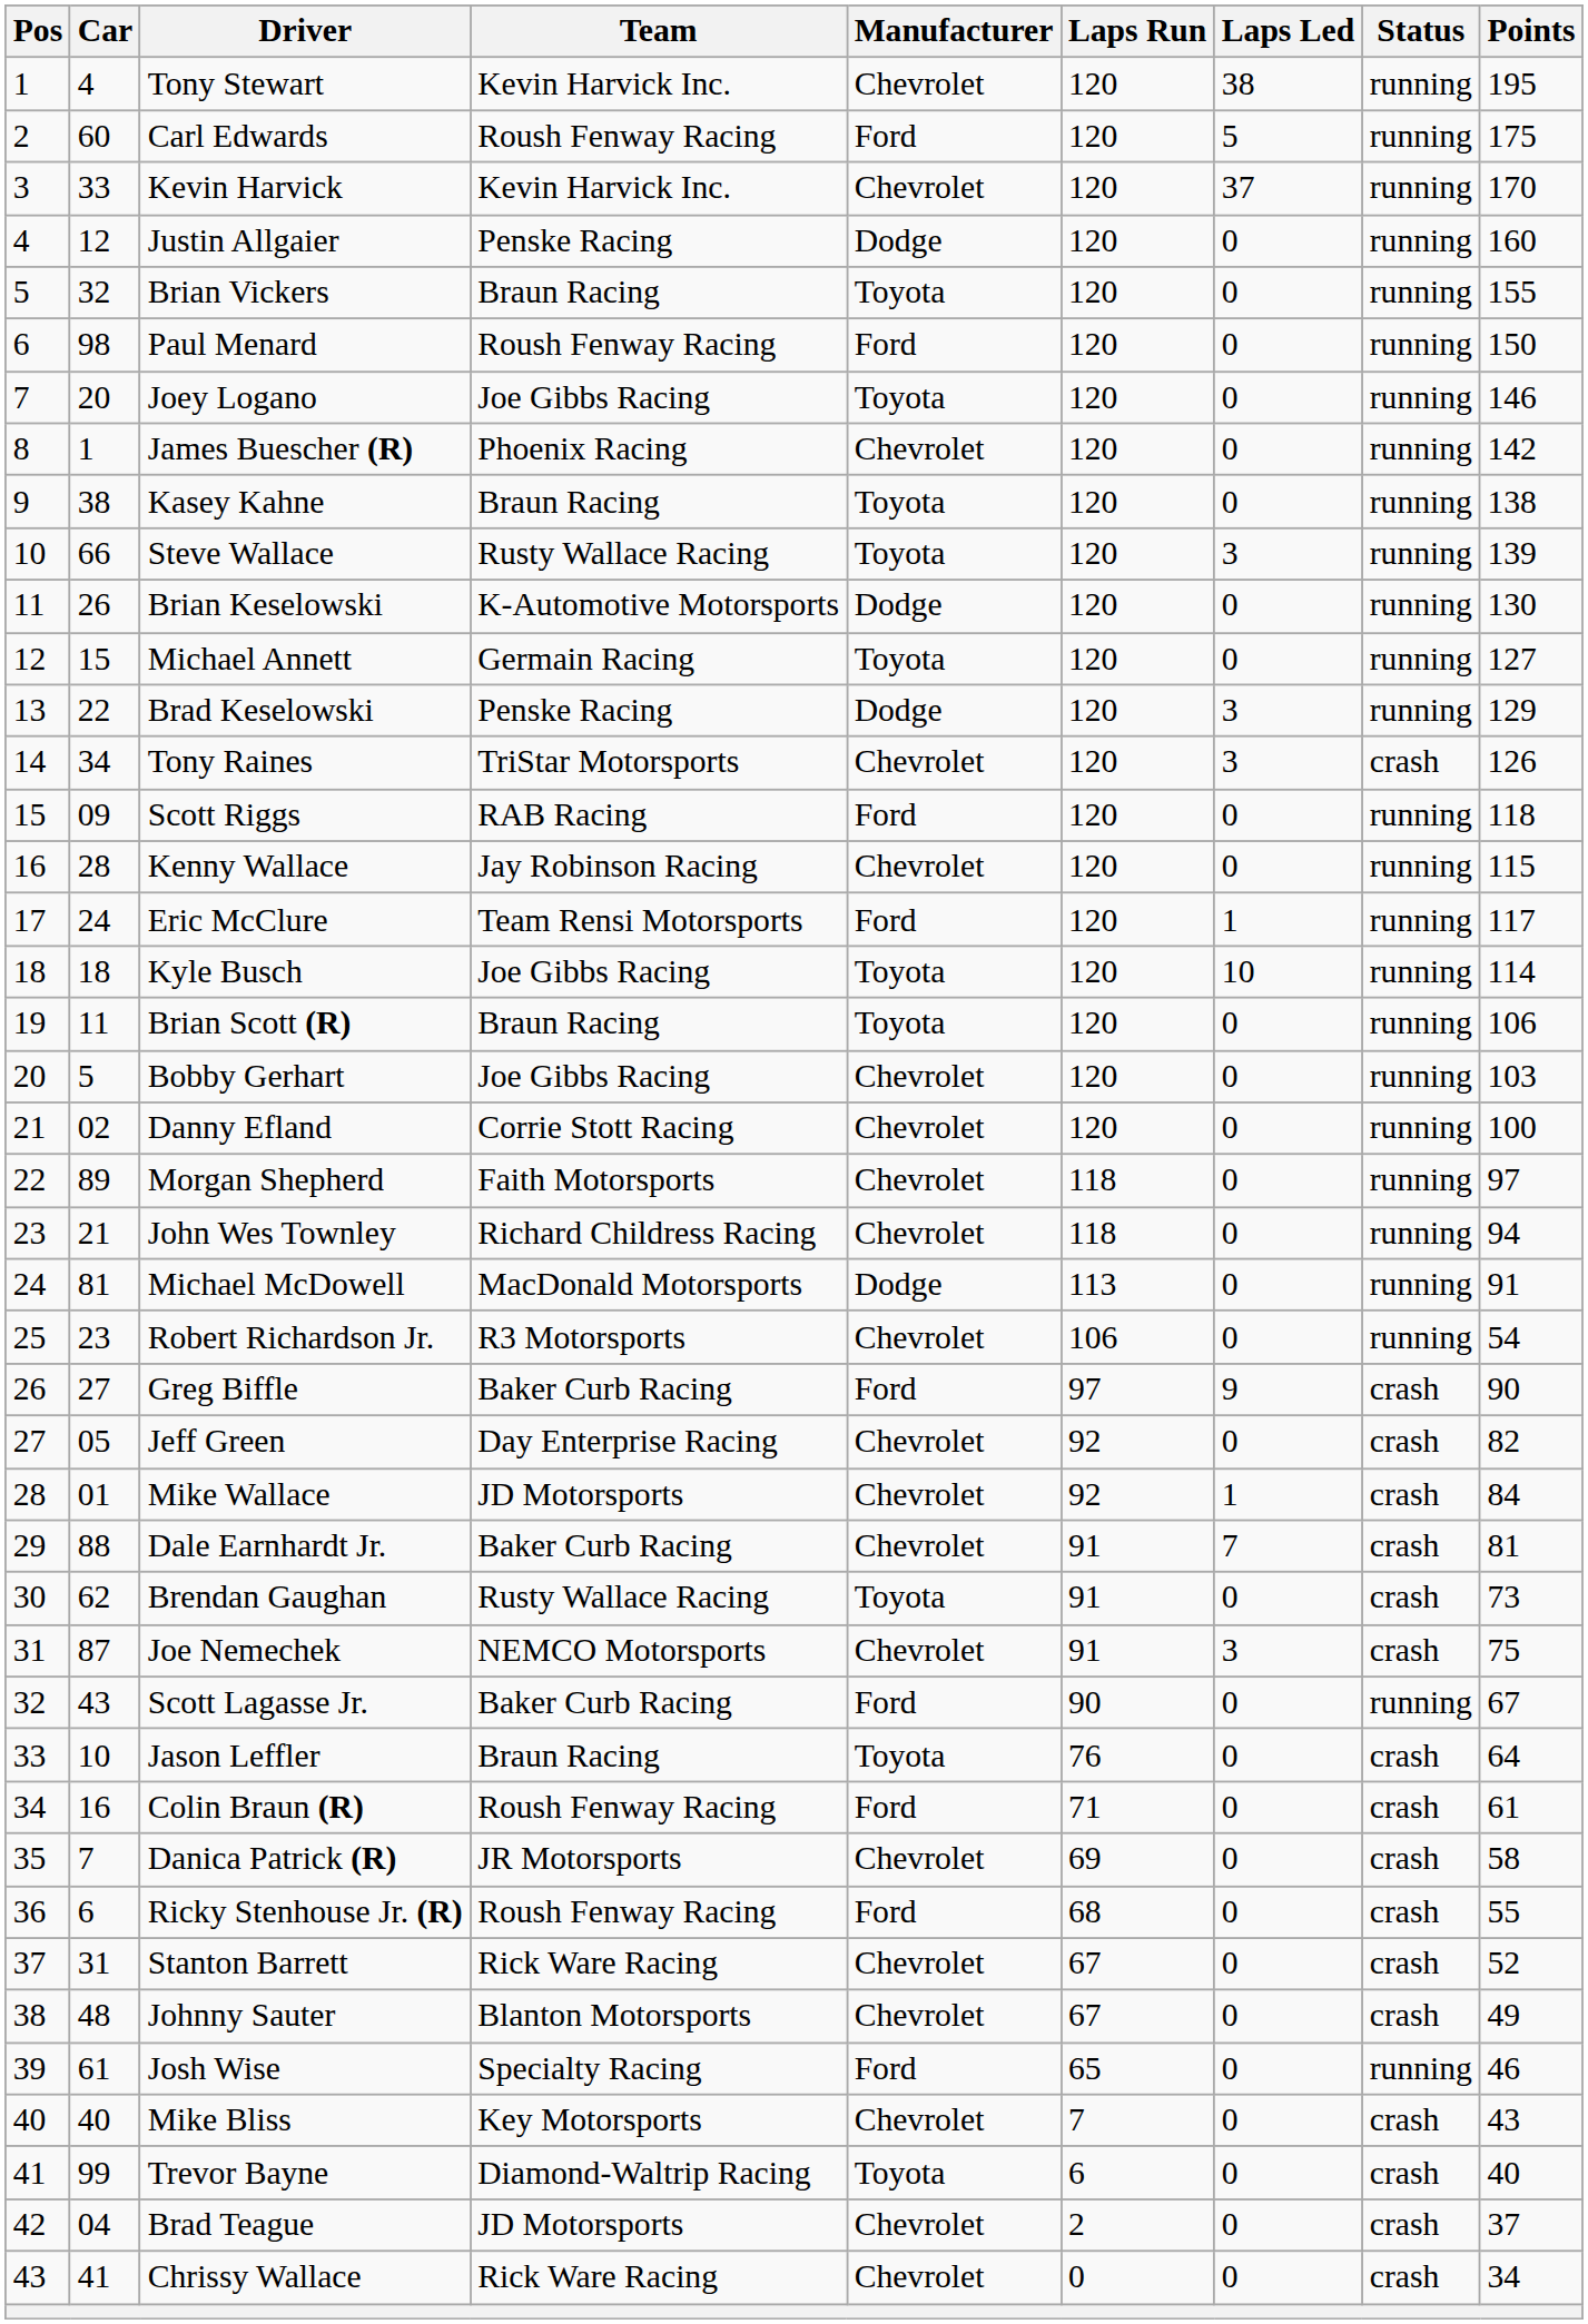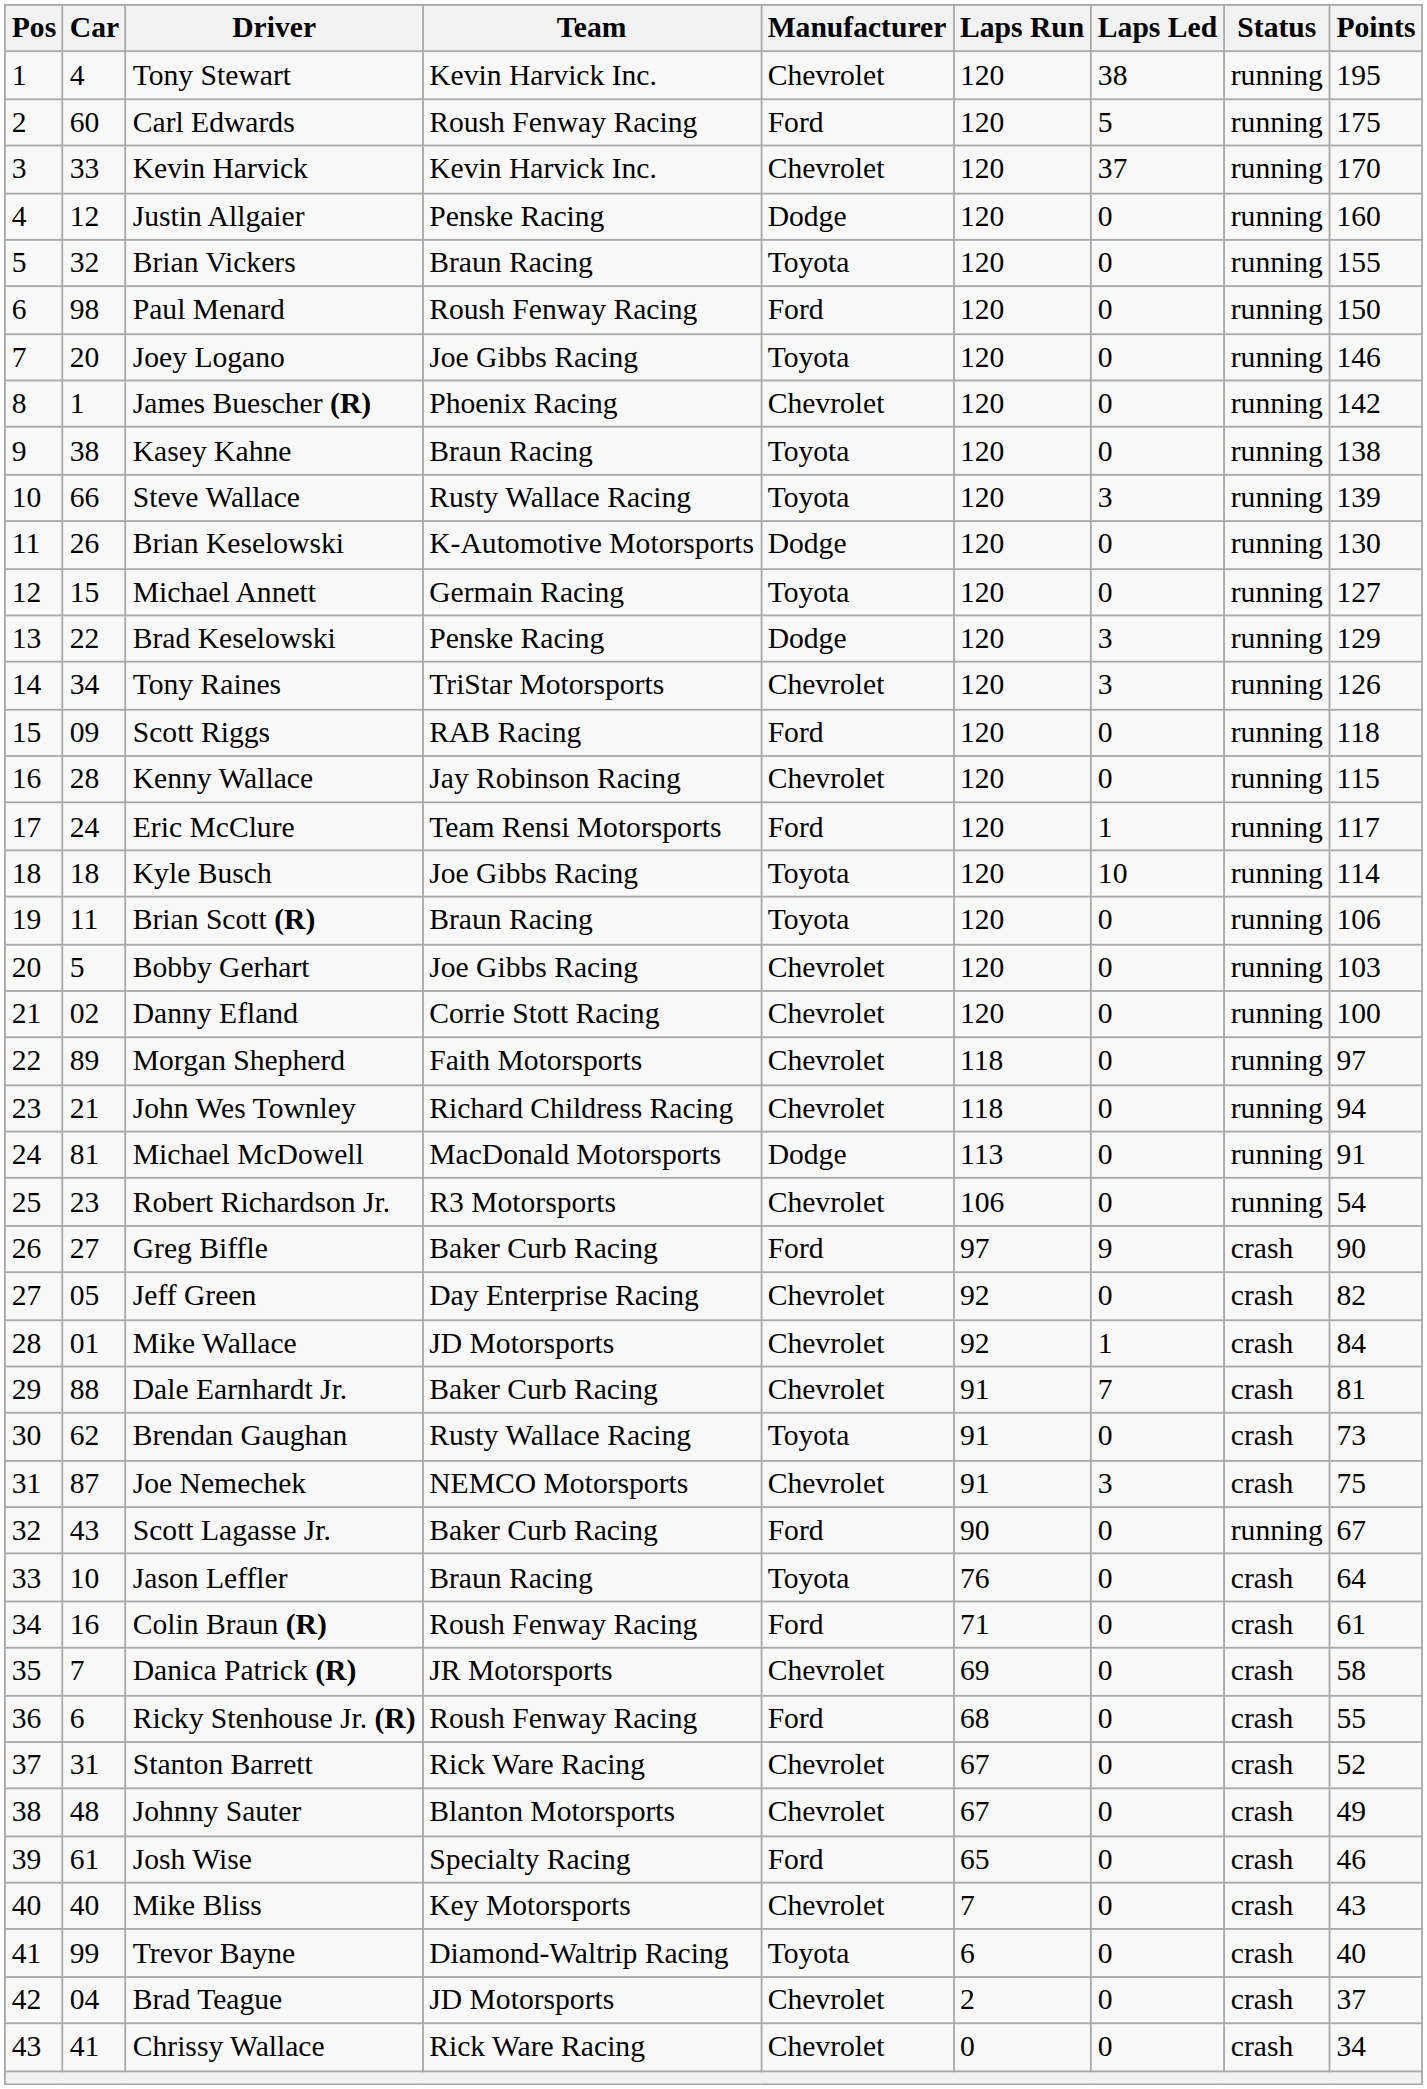Tony Raines | Status: crash -> running
Josh Wise | Status: running -> crash
